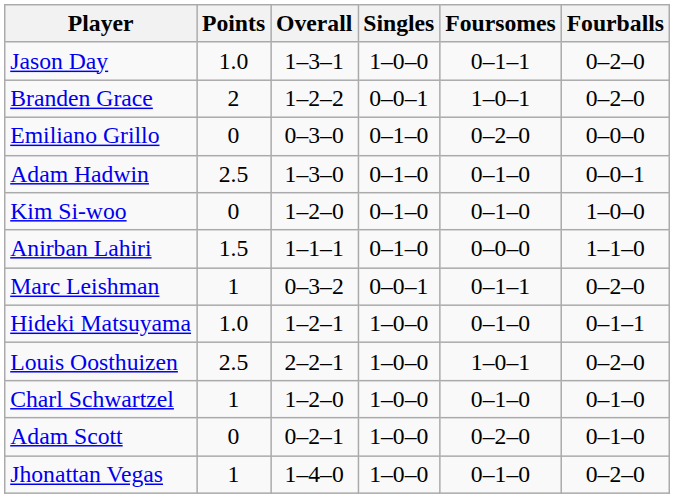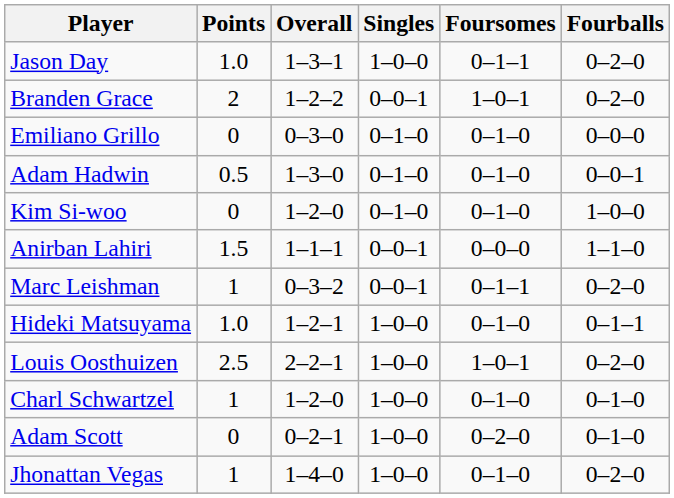Emiliano Grillo | Foursomes: 0–2–0 -> 0–1–0
Adam Hadwin | Points: 2.5 -> 0.5
Anirban Lahiri | Singles: 0–1–0 -> 0–0–1
